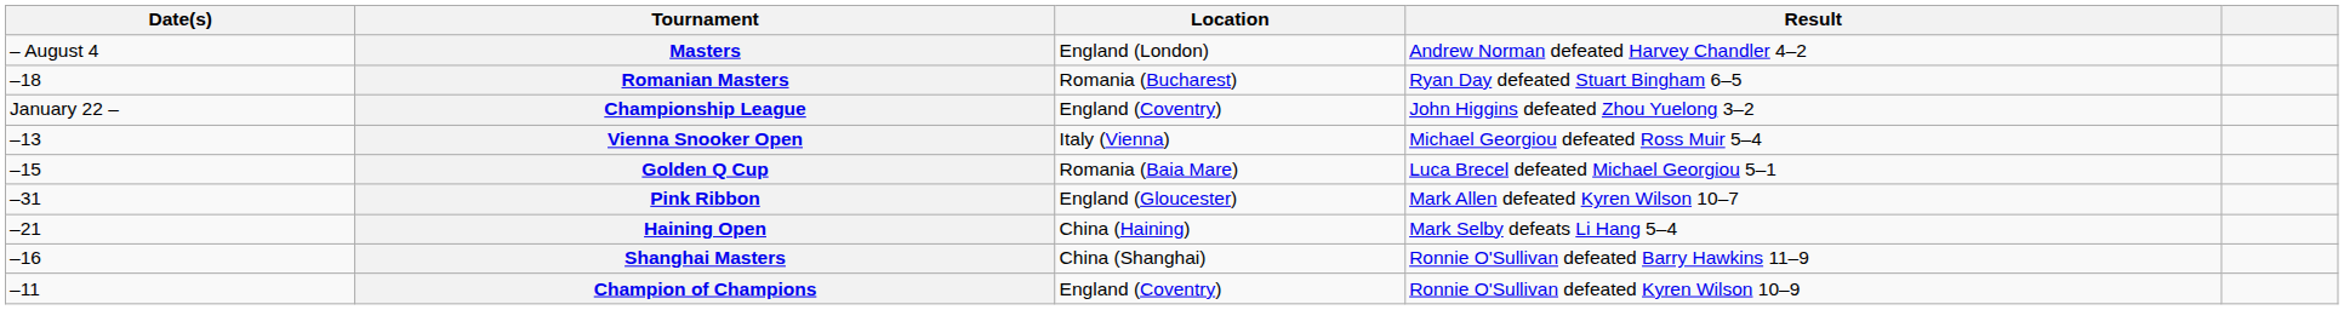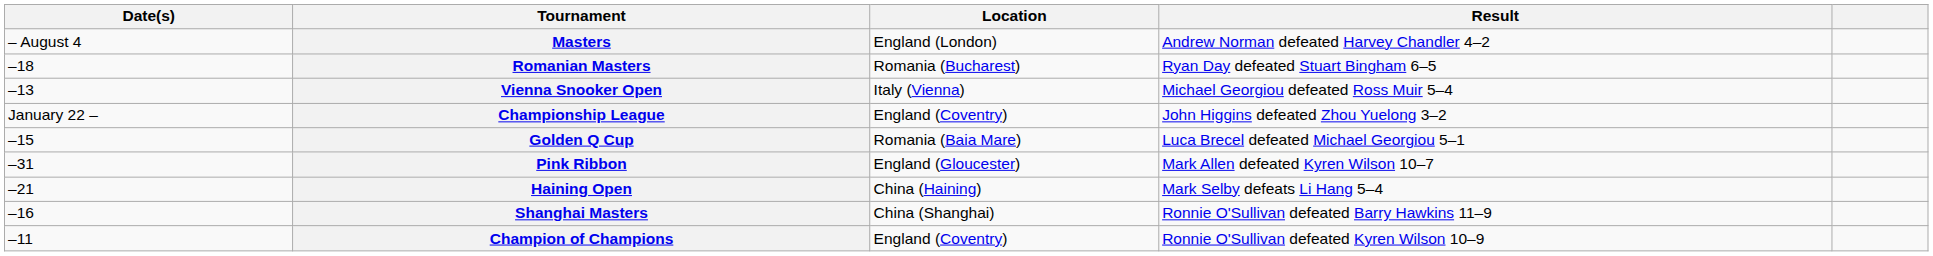rows swapped: Championship League <-> Vienna Snooker Open
